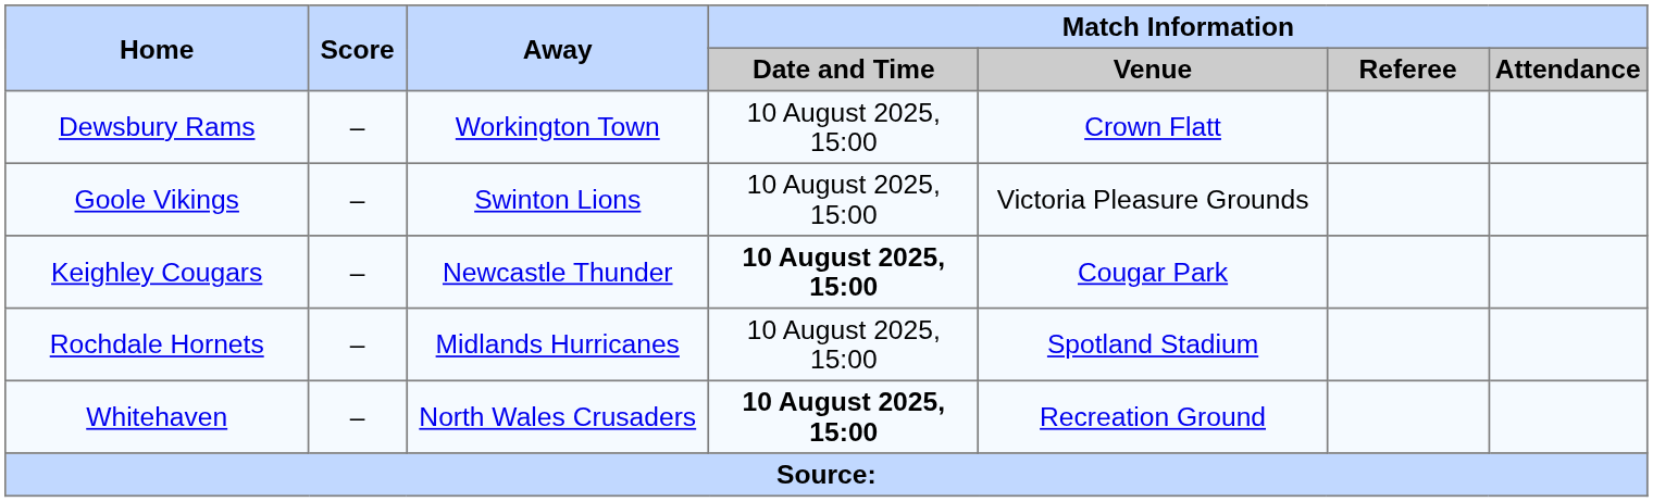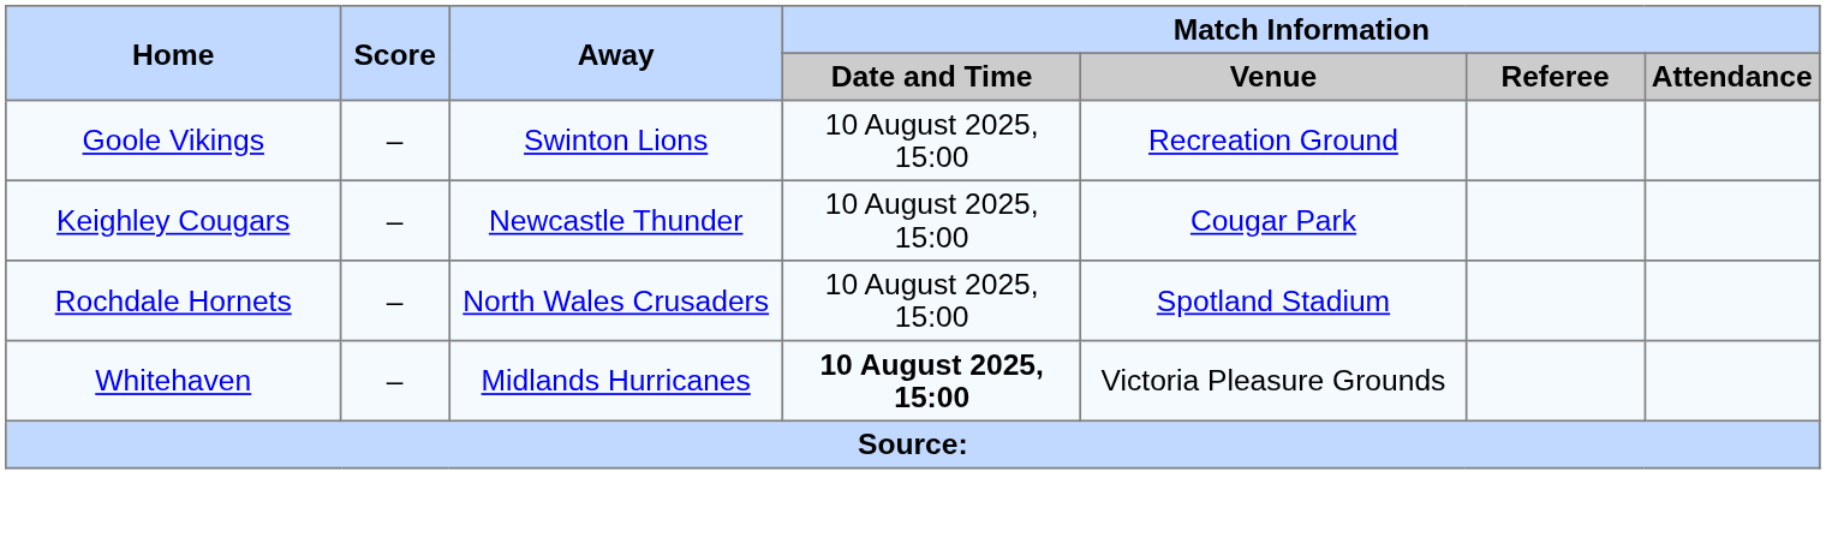- row: Dewsbury Rams | – | Workington Town | 10 August 2025, 15:00 | Crown Flatt
Goole Vikings | Match Information / Venue: Victoria Pleasure Grounds -> Recreation Ground
Keighley Cougars | Match Information / Date and Time: bold -> normal
Rochdale Hornets | Away: Midlands Hurricanes -> North Wales Crusaders
Whitehaven | Away: North Wales Crusaders -> Midlands Hurricanes
Whitehaven | Match Information / Venue: Recreation Ground -> Victoria Pleasure Grounds
